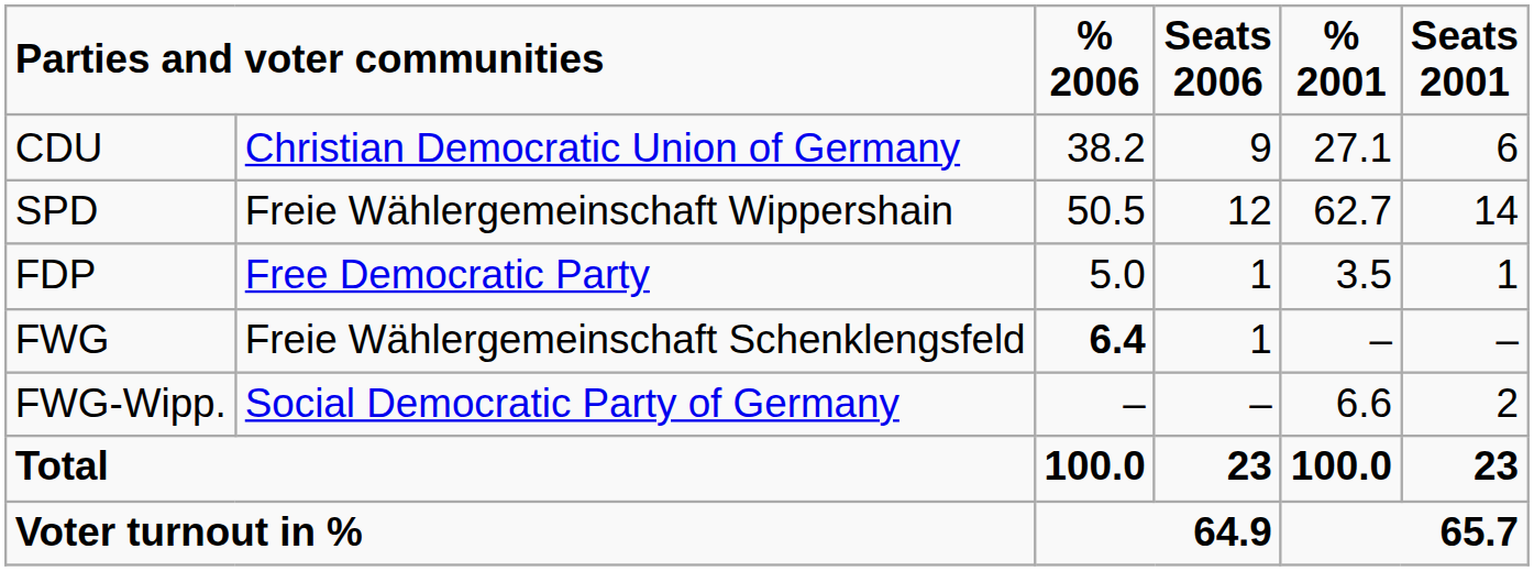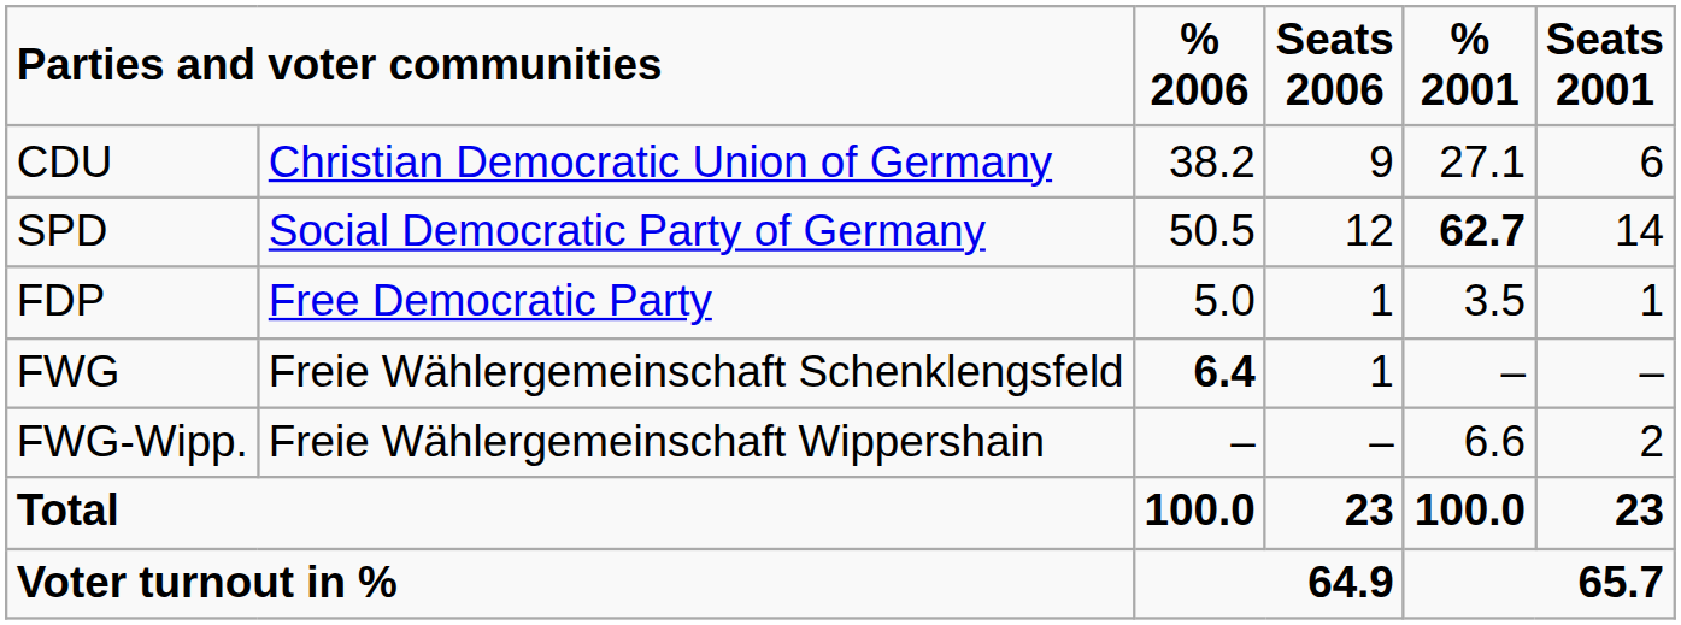SPD | column 2: Freie Wählergemeinschaft Wippershain -> Social Democratic Party of Germany
SPD | % 2001: normal -> bold
FWG-Wipp. | column 2: Social Democratic Party of Germany -> Freie Wählergemeinschaft Wippershain
